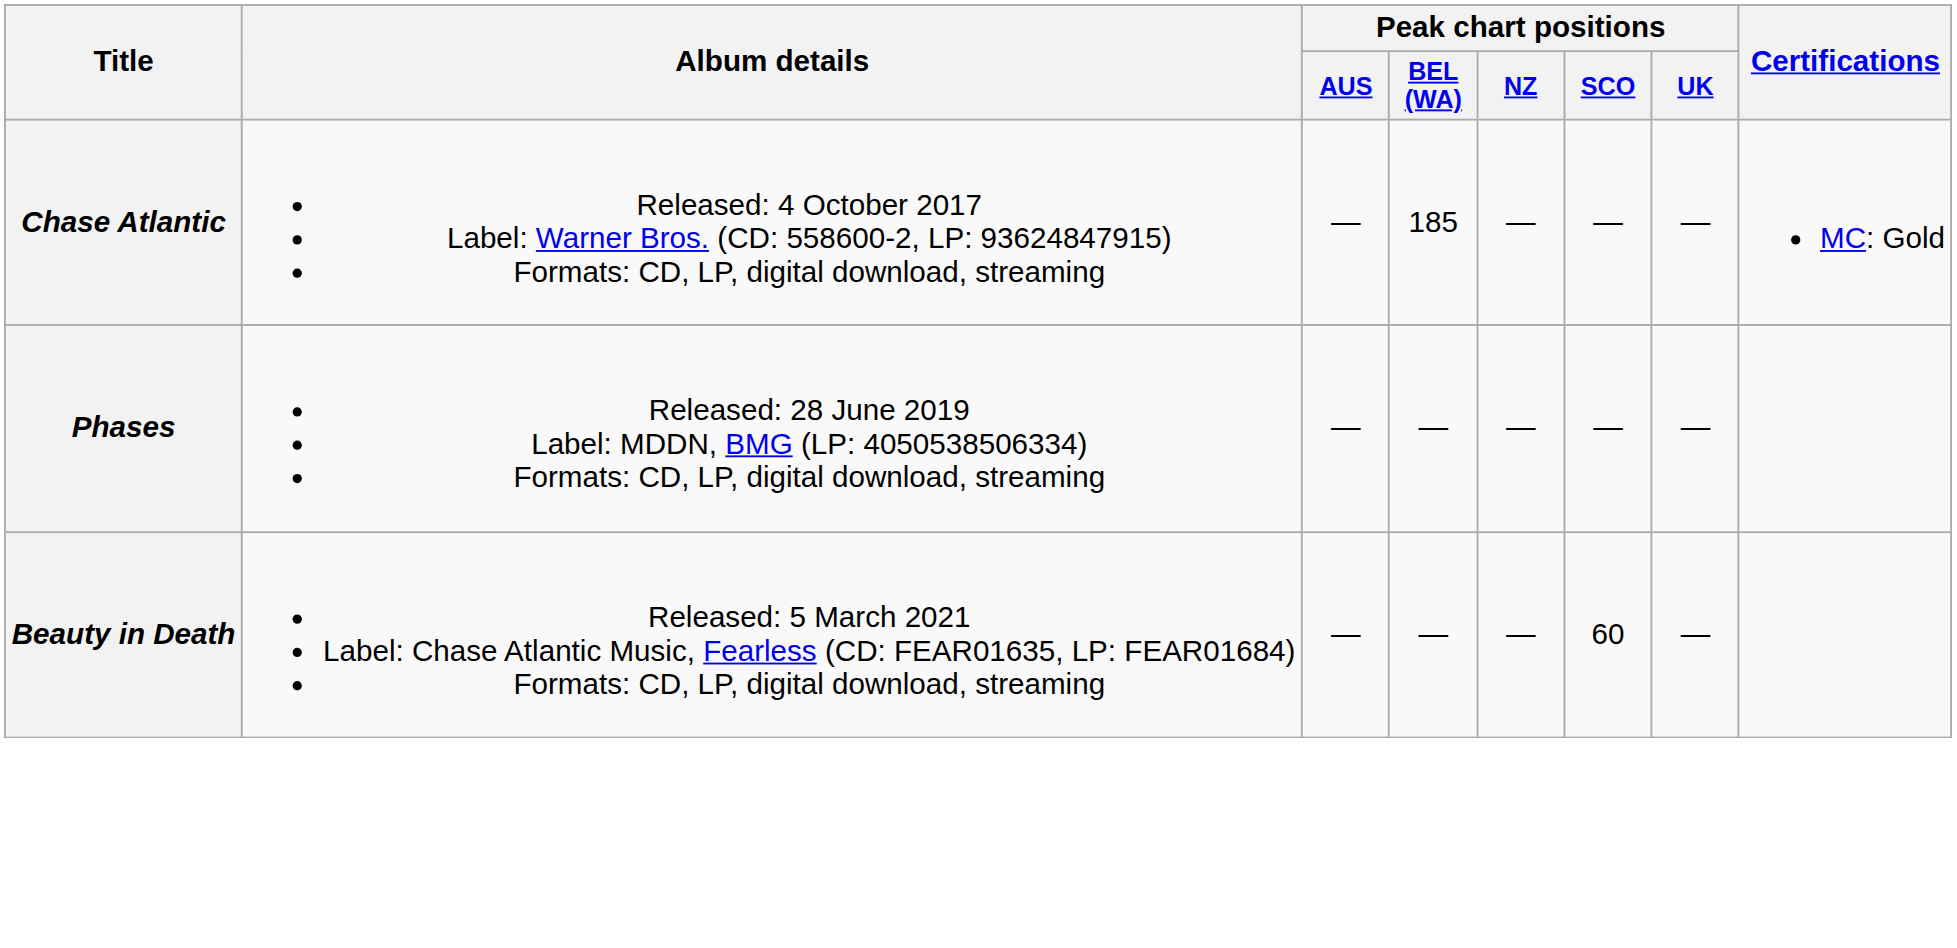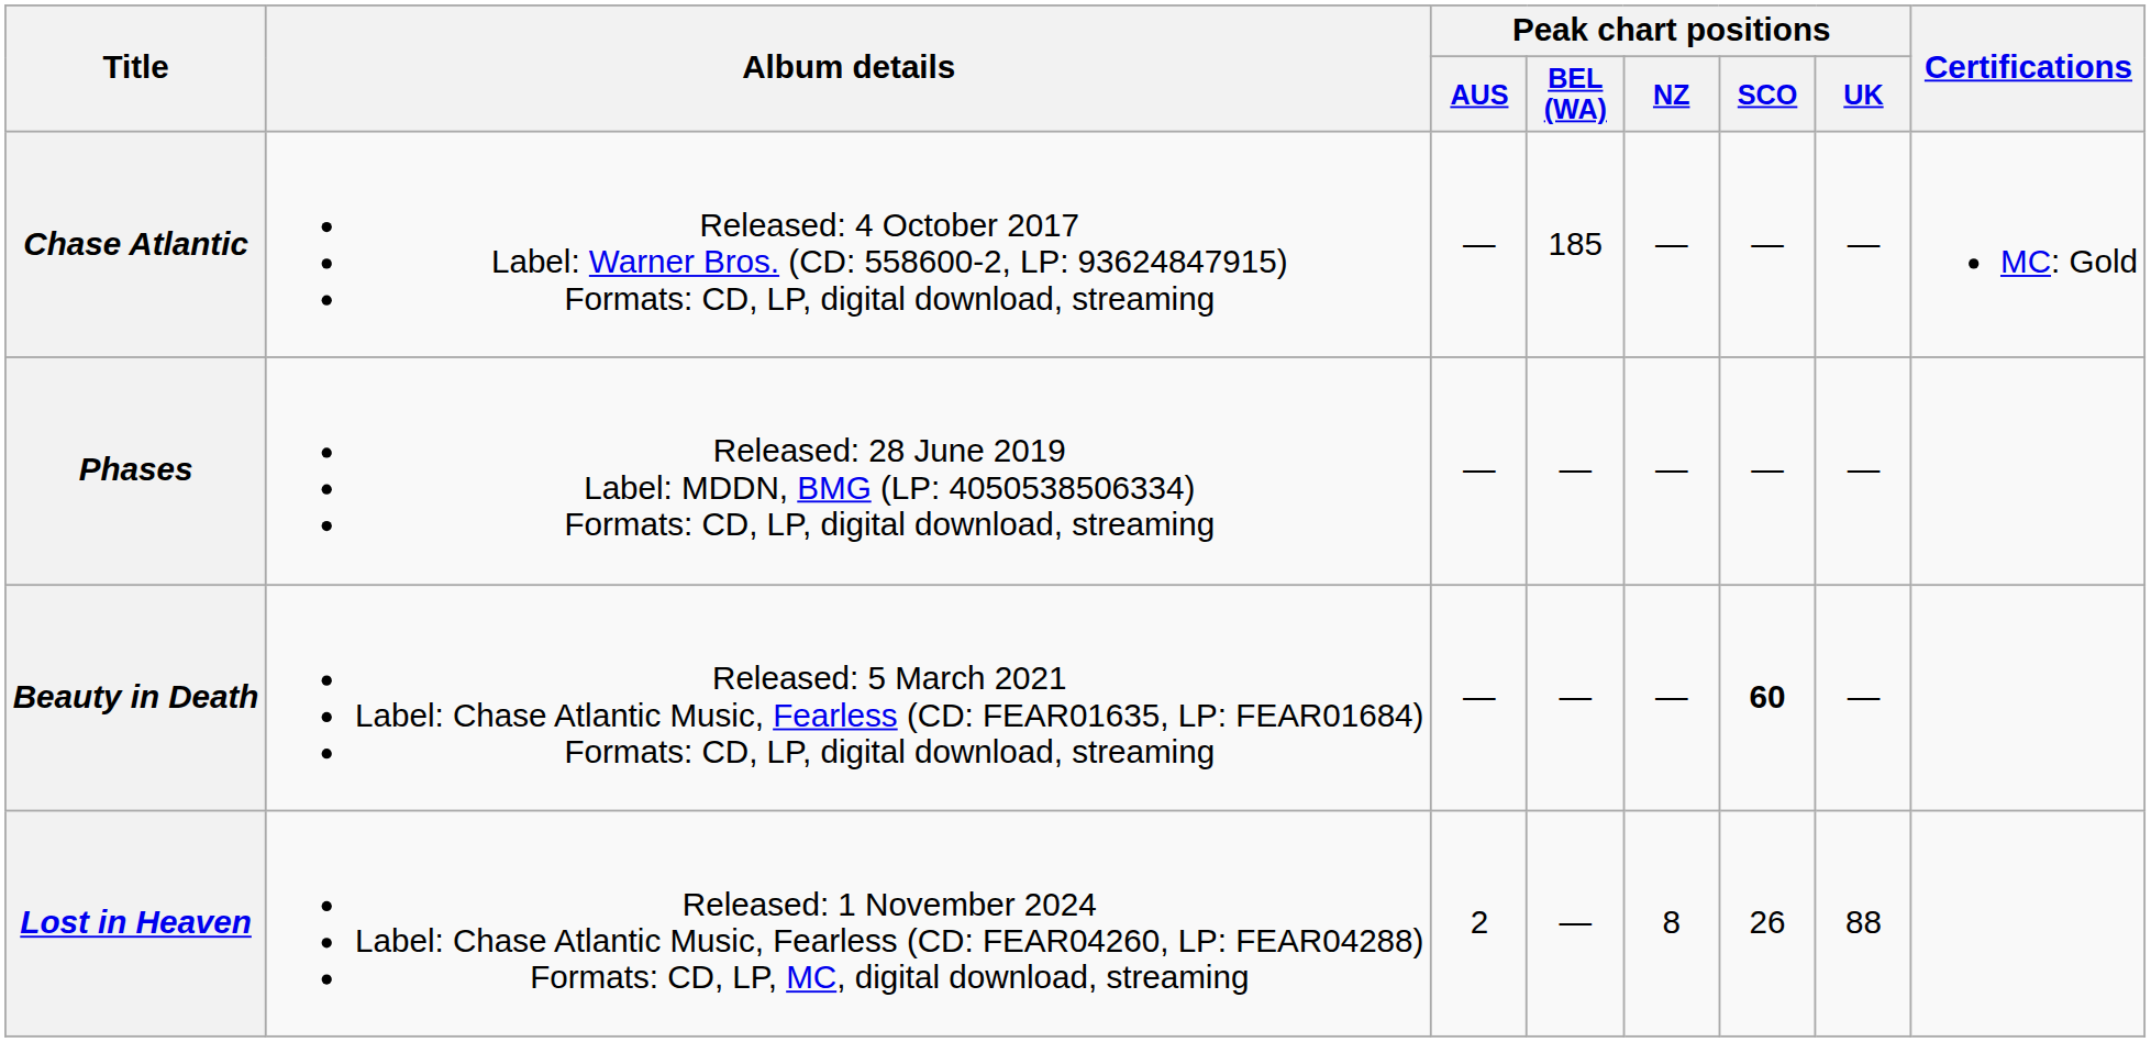Beauty in Death | Peak chart positions / SCO: normal -> bold
+ row: Lost in Heaven | Released: 1 November 2024 Label: Chase Atlantic Music, Fearless (CD: FEAR04260, LP: FEAR04288) Formats: CD, LP, MC, digital download, streaming | 2 | — | 8 | 26 | 88
